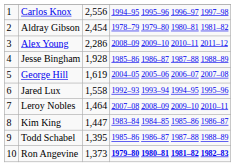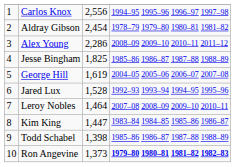Jesse Bingham | column 3: 1,928 -> 1,825
Jared Lux | column 3: 1,558 -> 1,528
Todd Schabel | column 3: 1,395 -> 1,398
